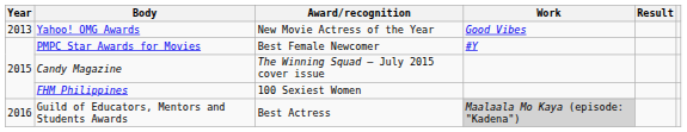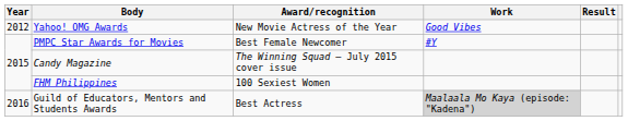Yahoo! OMG Awards | Year: 2013 -> 2012
